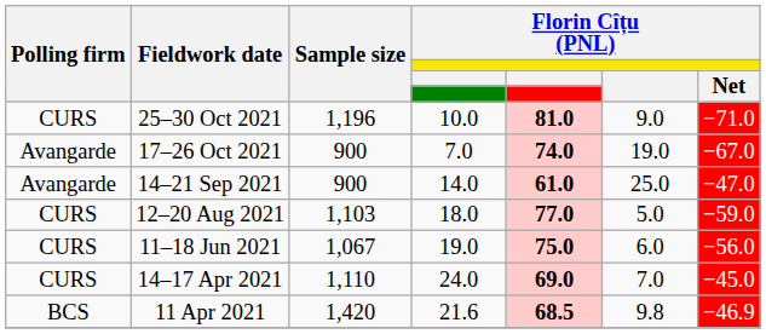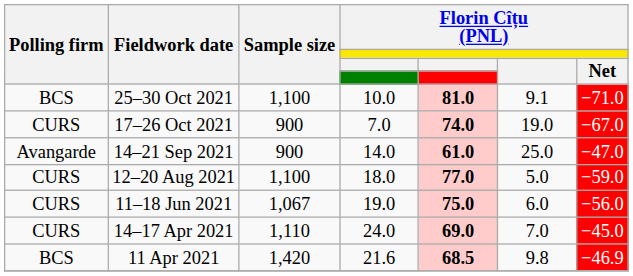25–30 Oct 2021 | Polling firm: CURS -> BCS
25–30 Oct 2021 | Sample size: 1,196 -> 1,100
25–30 Oct 2021 | column 6: 9.0 -> 9.1
17–26 Oct 2021 | Polling firm: Avangarde -> CURS
12–20 Aug 2021 | Sample size: 1,103 -> 1,100
